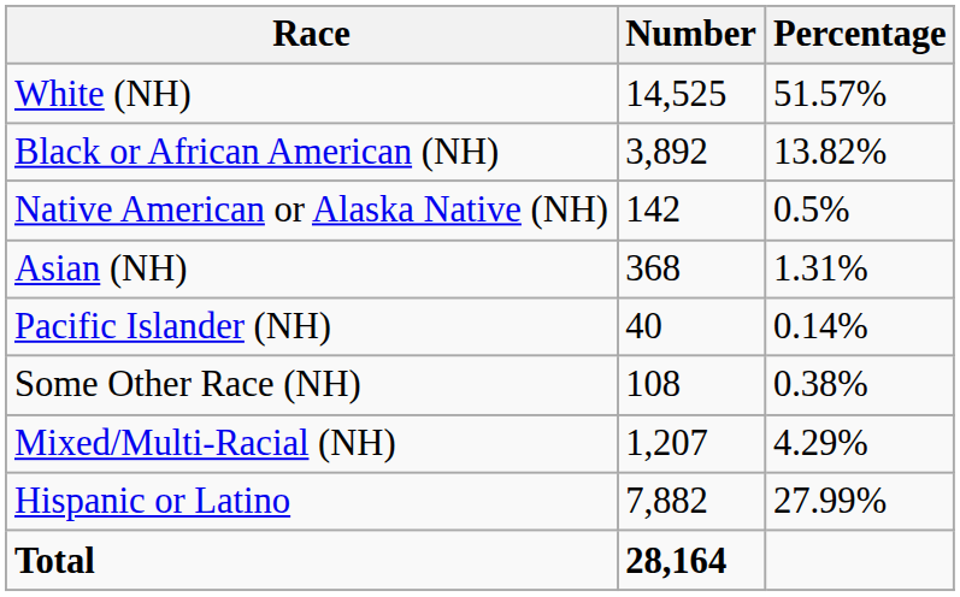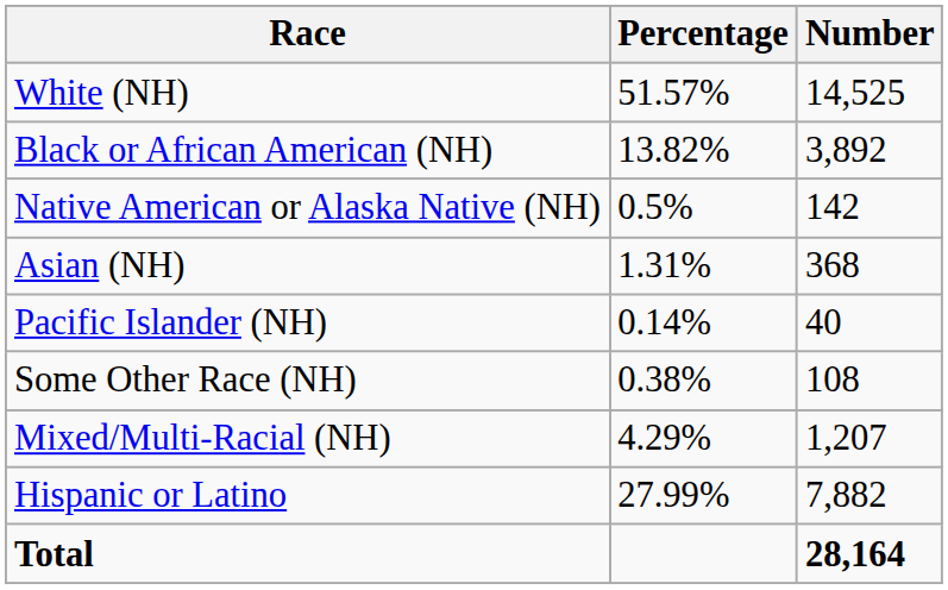columns swapped: Number <-> Percentage
